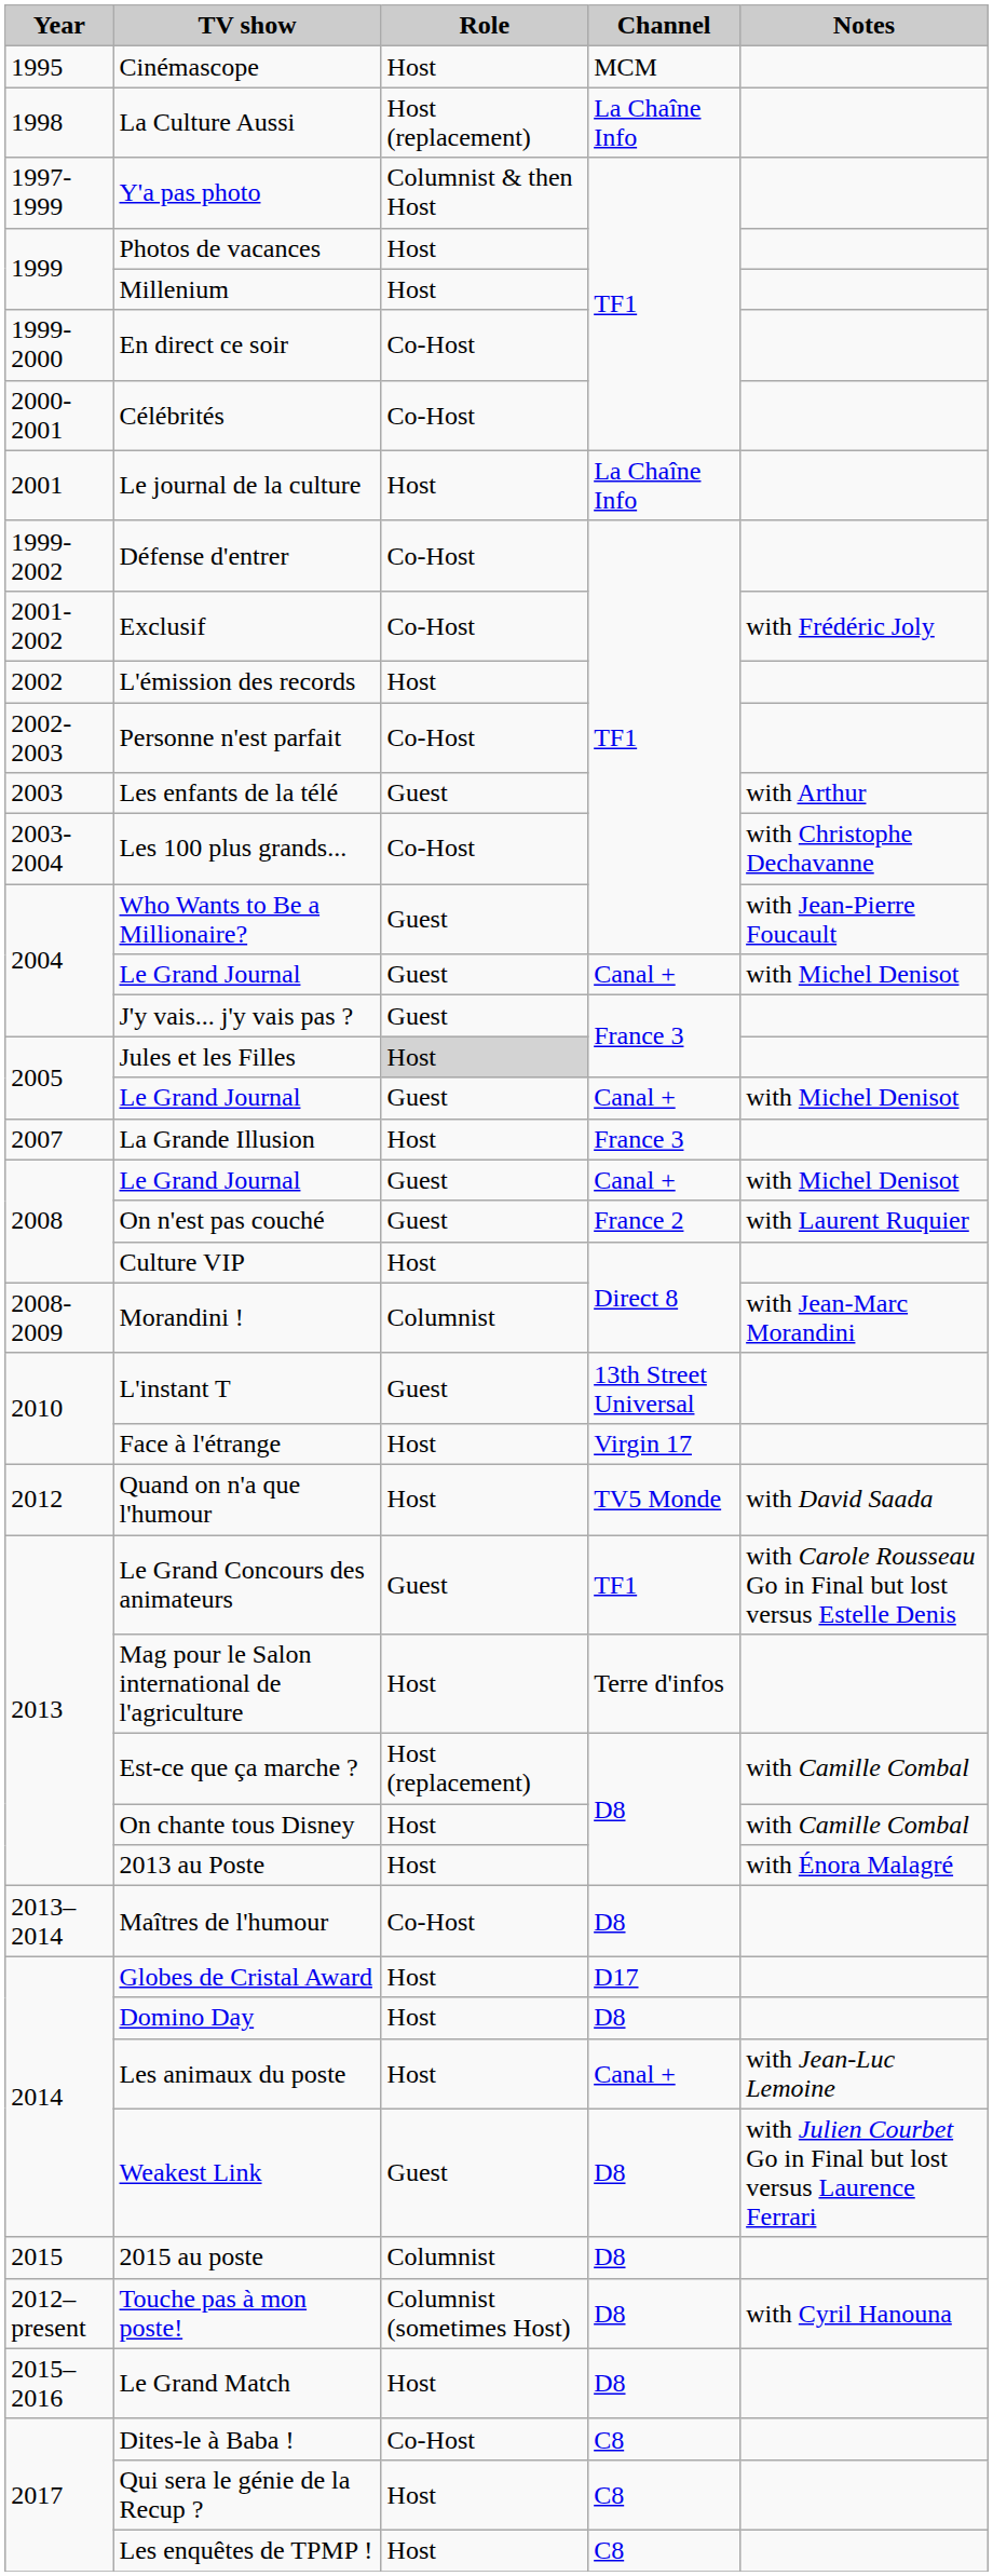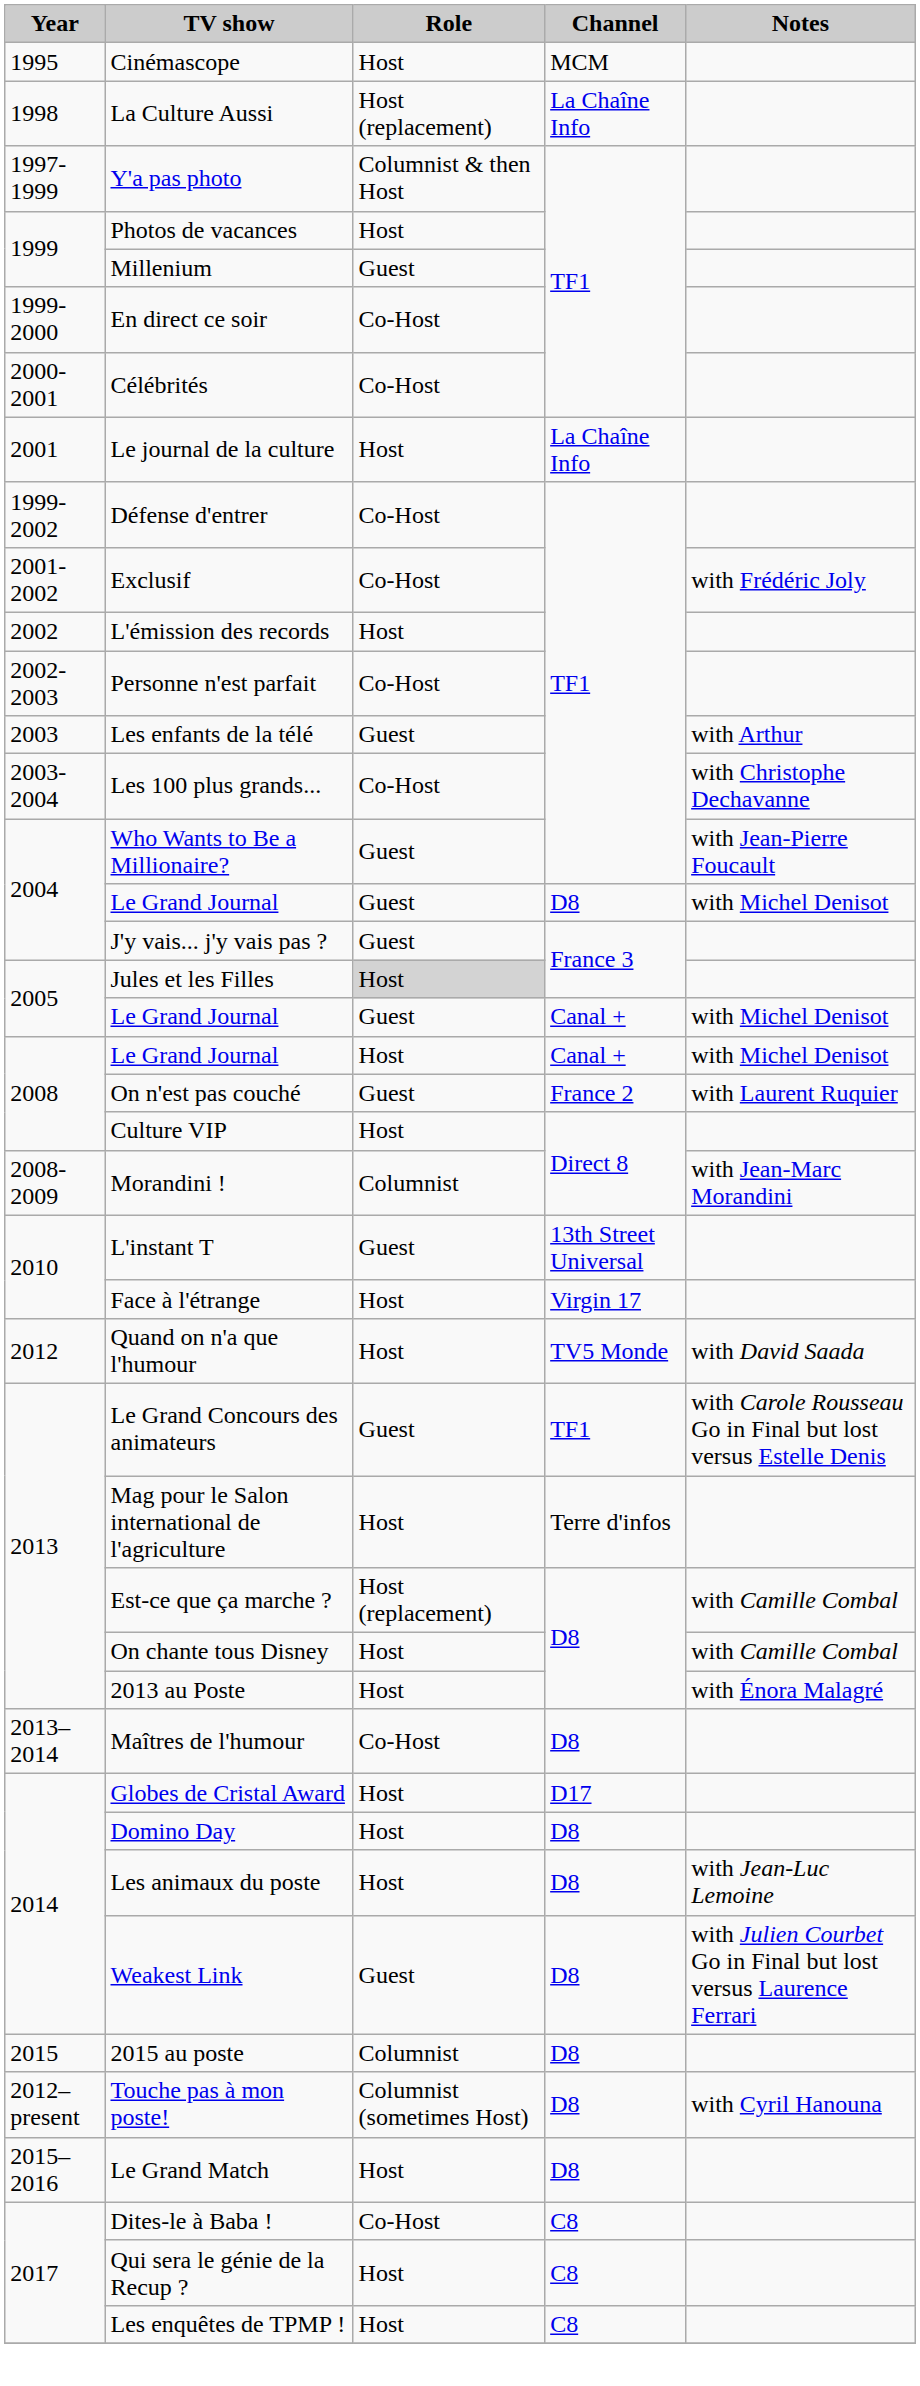Millenium | Role: Host -> Guest
2004 / Le Grand Journal | Channel: Canal + -> D8
- row: 2007 | La Grande Illusion | Host | France 3
2008 / Le Grand Journal | Role: Guest -> Host
Les animaux du poste | Channel: Canal + -> D8
